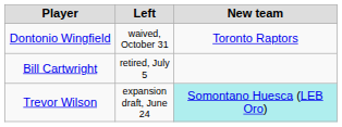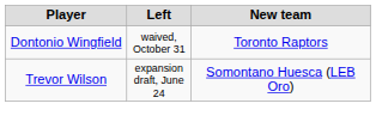- row: Bill Cartwright | retired, July 5
Trevor Wilson | New team: paleturquoise background -> no background
